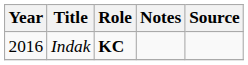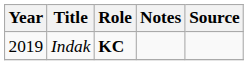Indak | Year: 2016 -> 2019
